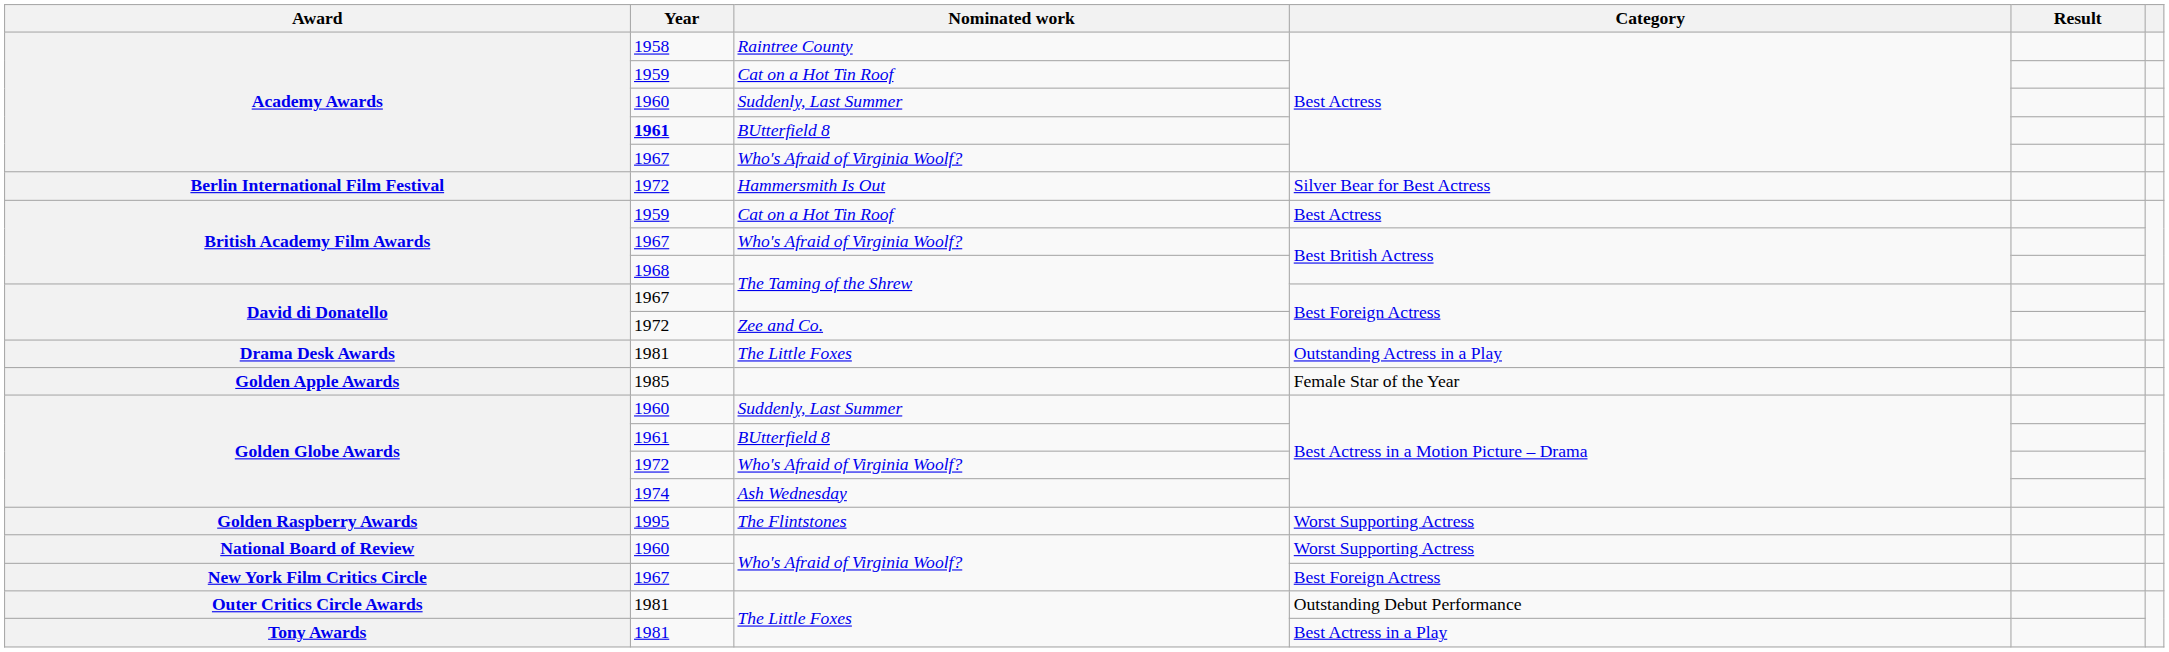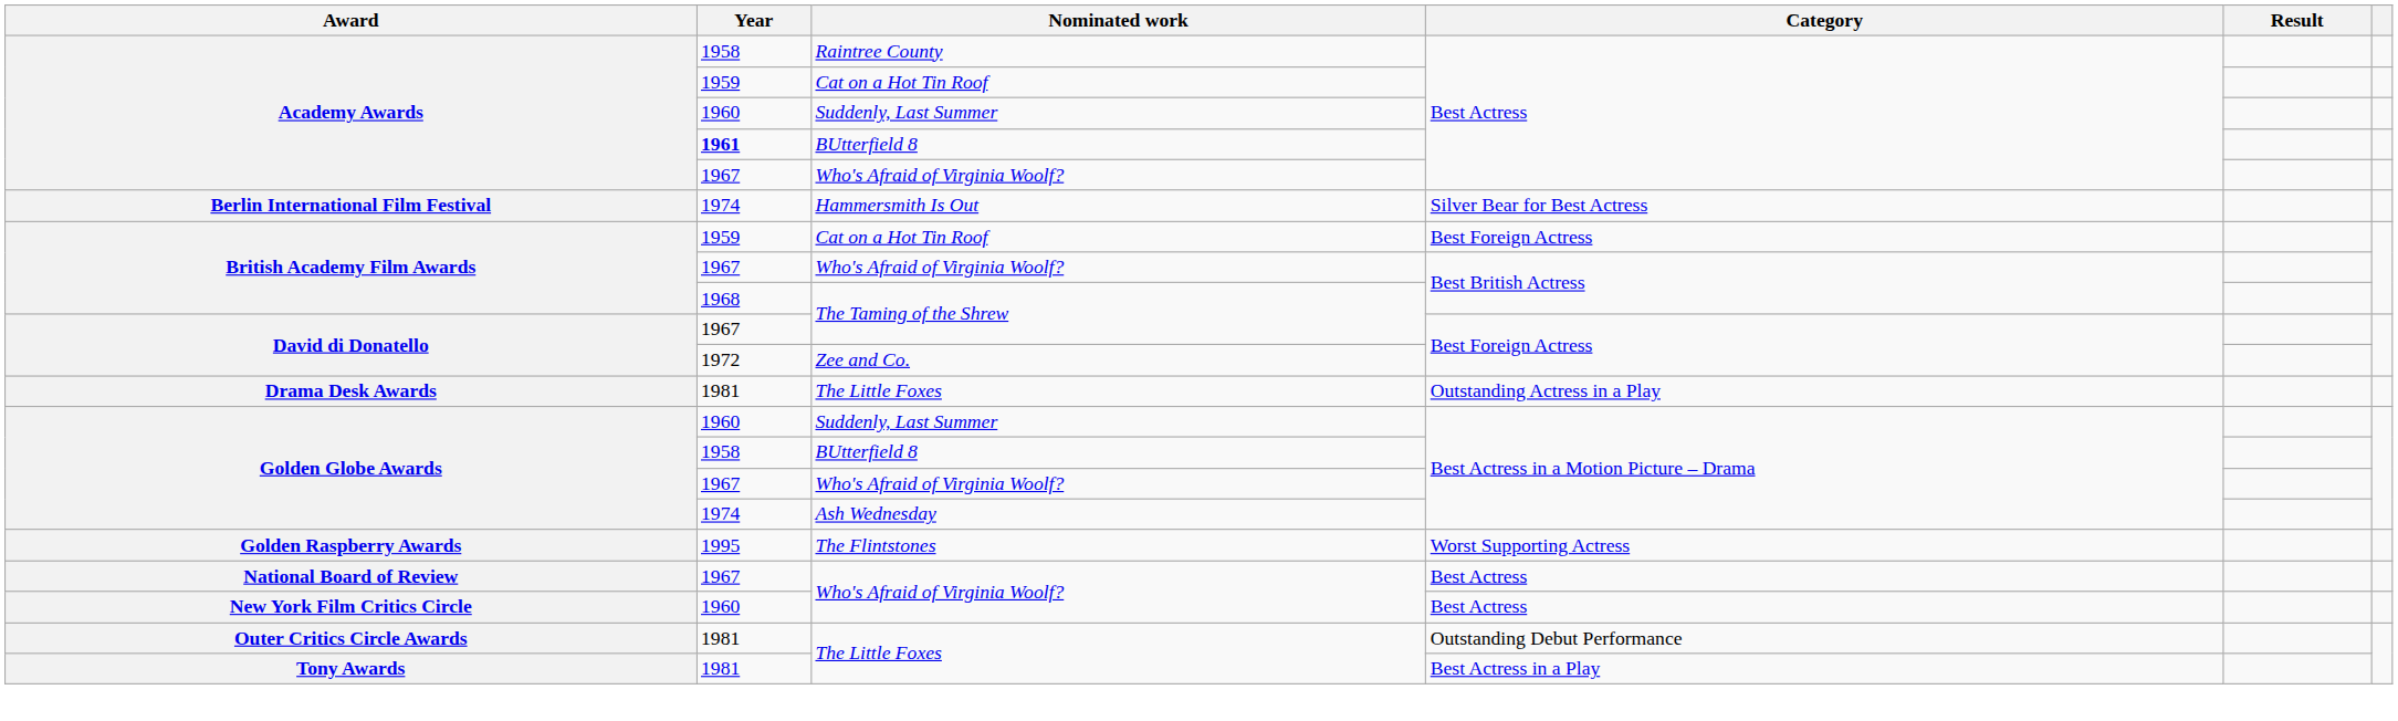Berlin International Film Festival | Year: 1972 -> 1974
British Academy Film Awards / Cat on a Hot Tin Roof | Category: Best Actress -> Best Foreign Actress
- row: Golden Apple Awards | 1985 | Female Star of the Year
Golden Globe Awards / BUtterfield 8 | Year: 1961 -> 1958
Golden Globe Awards / Who's Afraid of Virginia Woolf? | Year: 1972 -> 1967
National Board of Review | Year: 1960 -> 1967
National Board of Review | Category: Worst Supporting Actress -> Best Actress
New York Film Critics Circle | Year: 1967 -> 1960
New York Film Critics Circle | Category: Best Foreign Actress -> Best Actress
